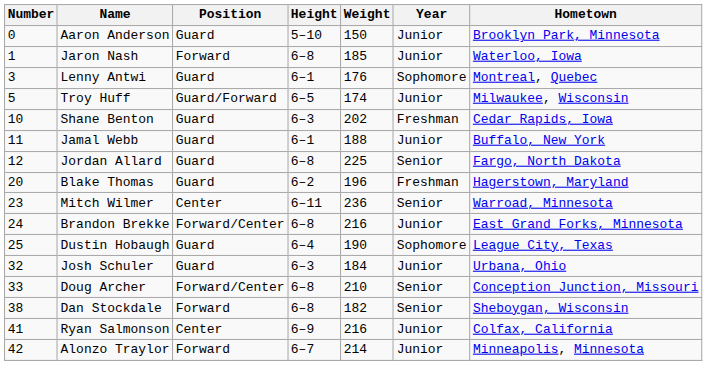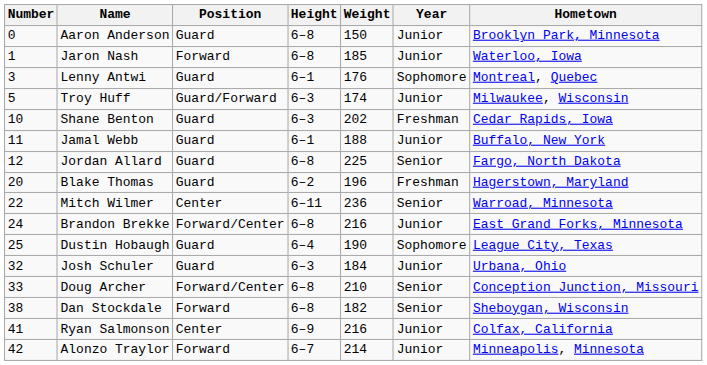Aaron Anderson | Height: 5–10 -> 6–8
Troy Huff | Height: 6–5 -> 6–3
Mitch Wilmer | Number: 23 -> 22
